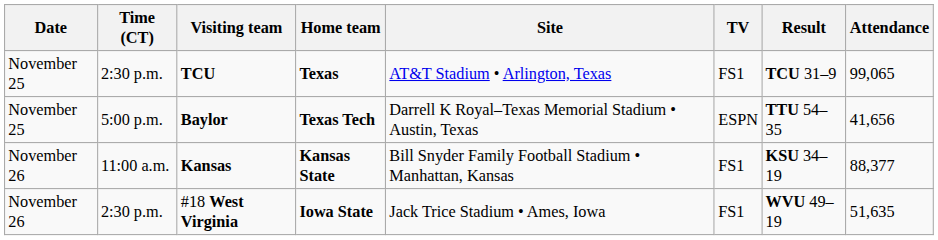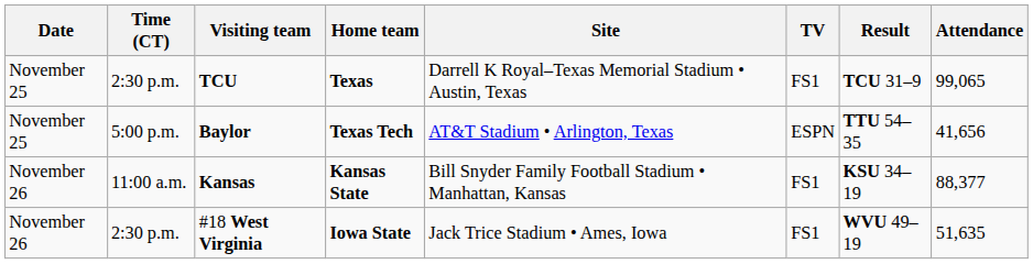TCU | Site: AT&T Stadium • Arlington, Texas -> Darrell K Royal–Texas Memorial Stadium • Austin, Texas
Baylor | Site: Darrell K Royal–Texas Memorial Stadium • Austin, Texas -> AT&T Stadium • Arlington, Texas
